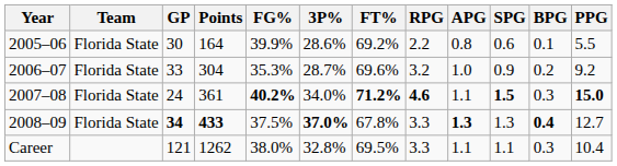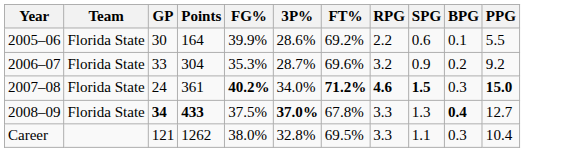- column: APG | 0.8 | 1.0 | 1.1 | 1.3 | 1.1
